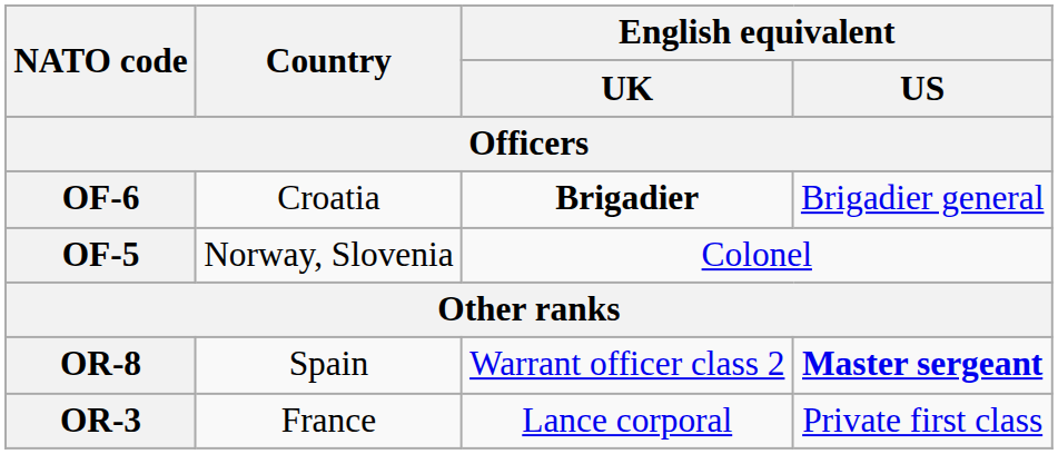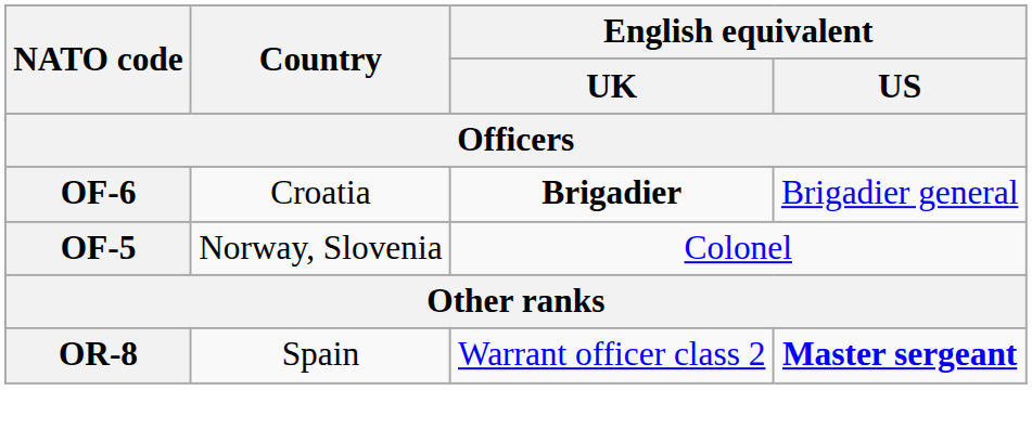- row: OR-3 | France | Lance corporal | Private first class
